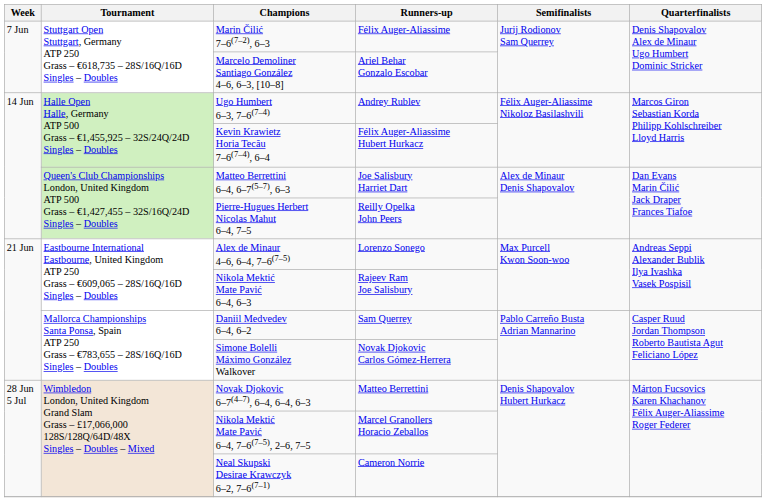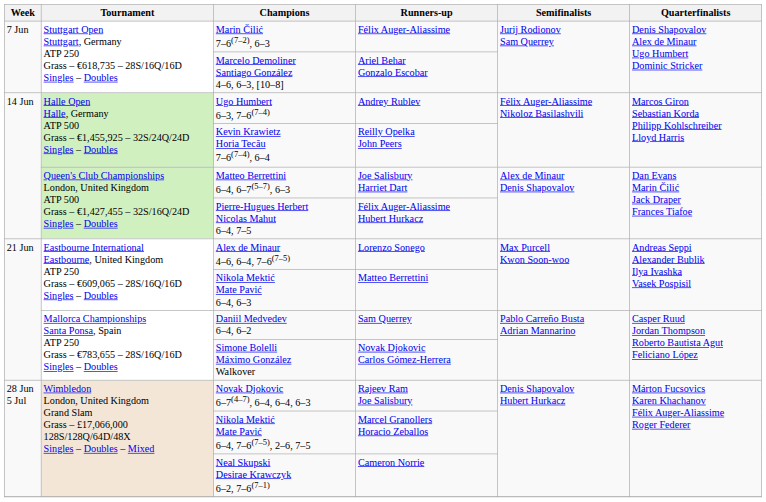Kevin Krawietz Horia Tecău 7–6(7–4), 6–4 | Runners-up: Félix Auger-Aliassime Hubert Hurkacz -> Reilly Opelka John Peers
Pierre-Hugues Herbert Nicolas Mahut 6–4, 7–5 | Runners-up: Reilly Opelka John Peers -> Félix Auger-Aliassime Hubert Hurkacz
Nikola Mektić Mate Pavić 6–4, 6–3 | Runners-up: Rajeev Ram Joe Salisbury -> Matteo Berrettini
Novak Djokovic 6–7(4–7), 6–4, 6–4, 6–3 | Runners-up: Matteo Berrettini -> Rajeev Ram Joe Salisbury
